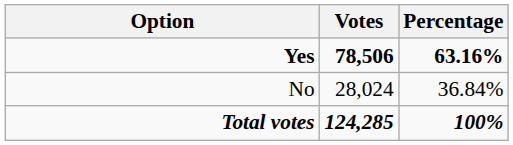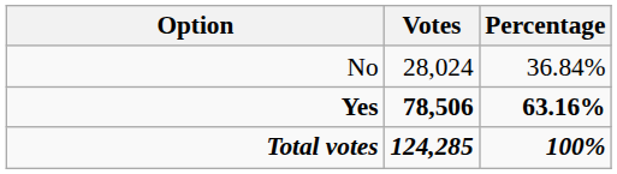rows swapped: Yes <-> No
